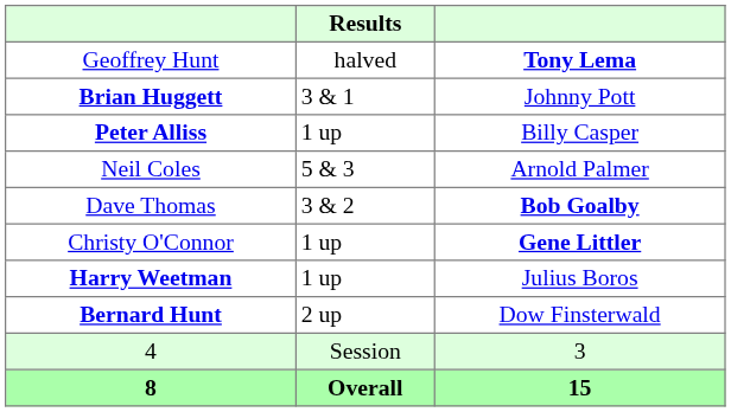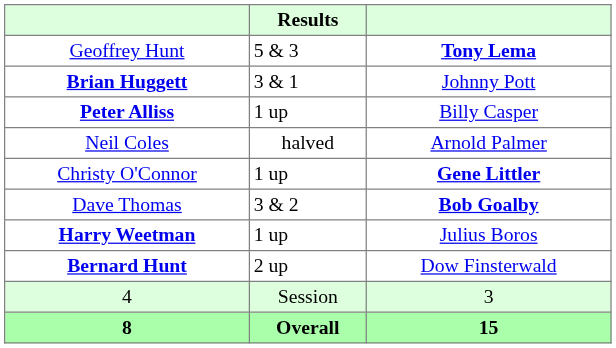Geoffrey Hunt | Results: halved -> 5 & 3
Neil Coles | Results: 5 & 3 -> halved
rows swapped: Dave Thomas <-> Christy O'Connor
